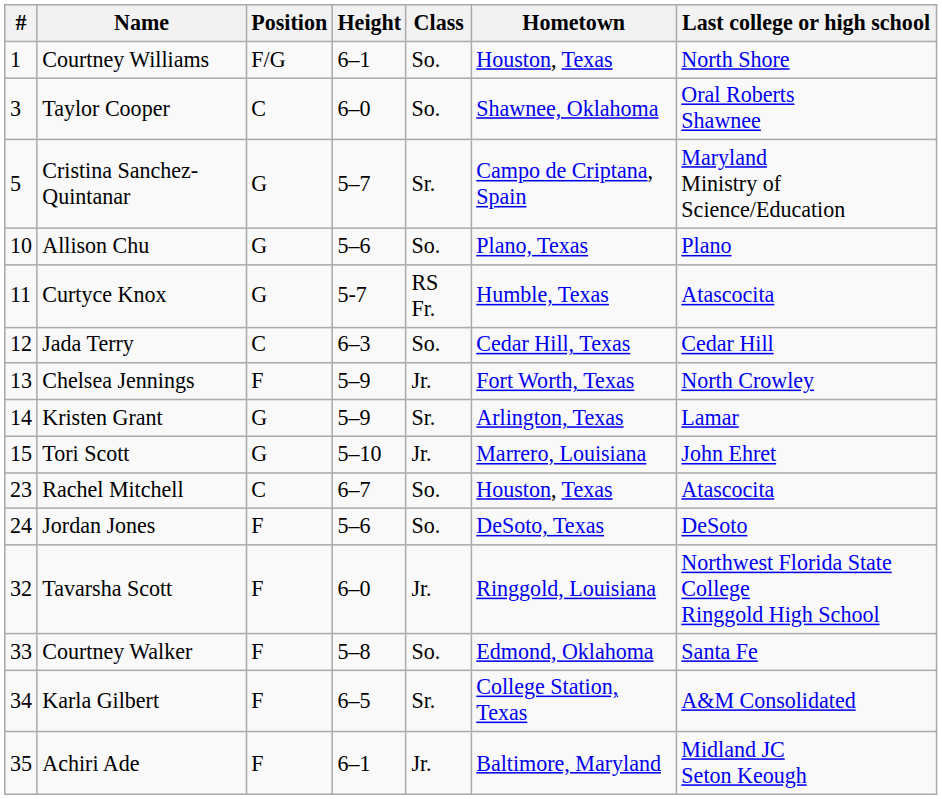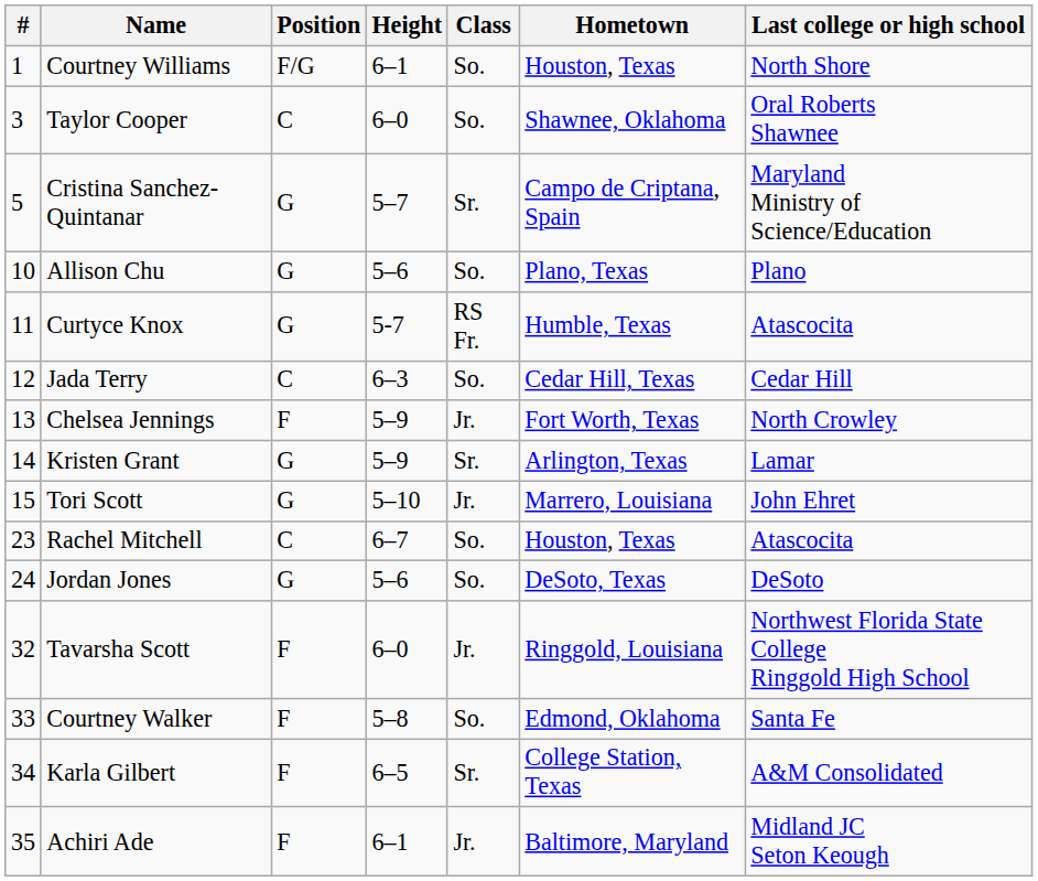Jordan Jones | Position: F -> G
